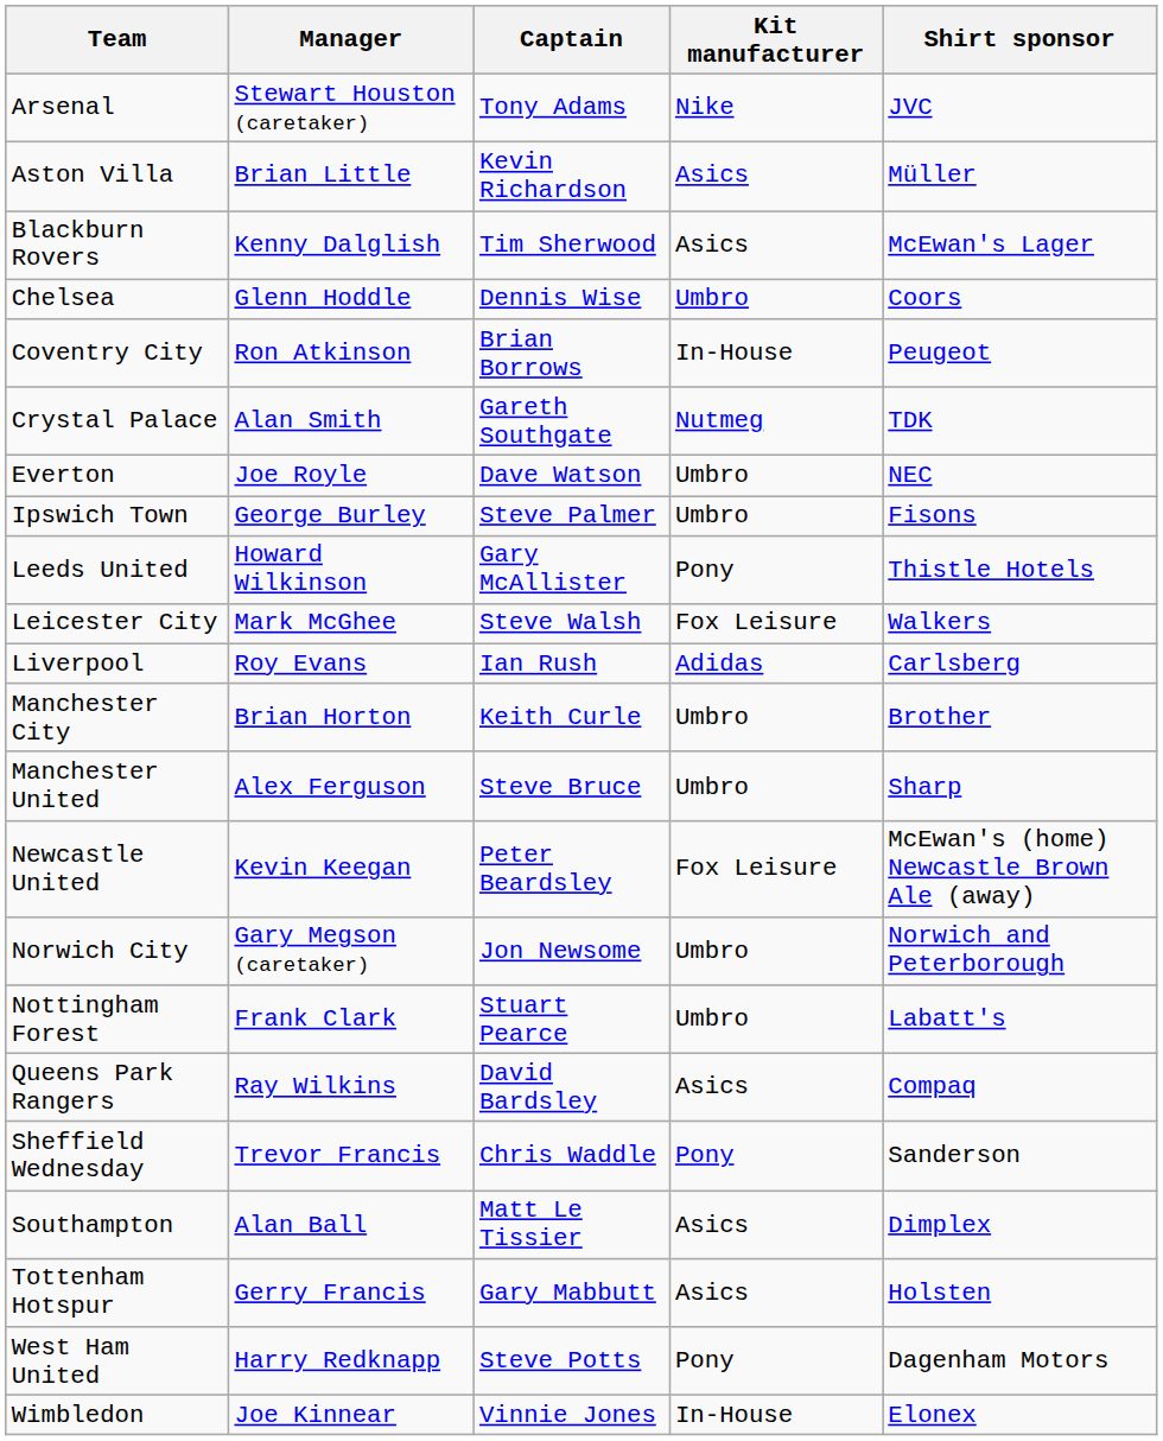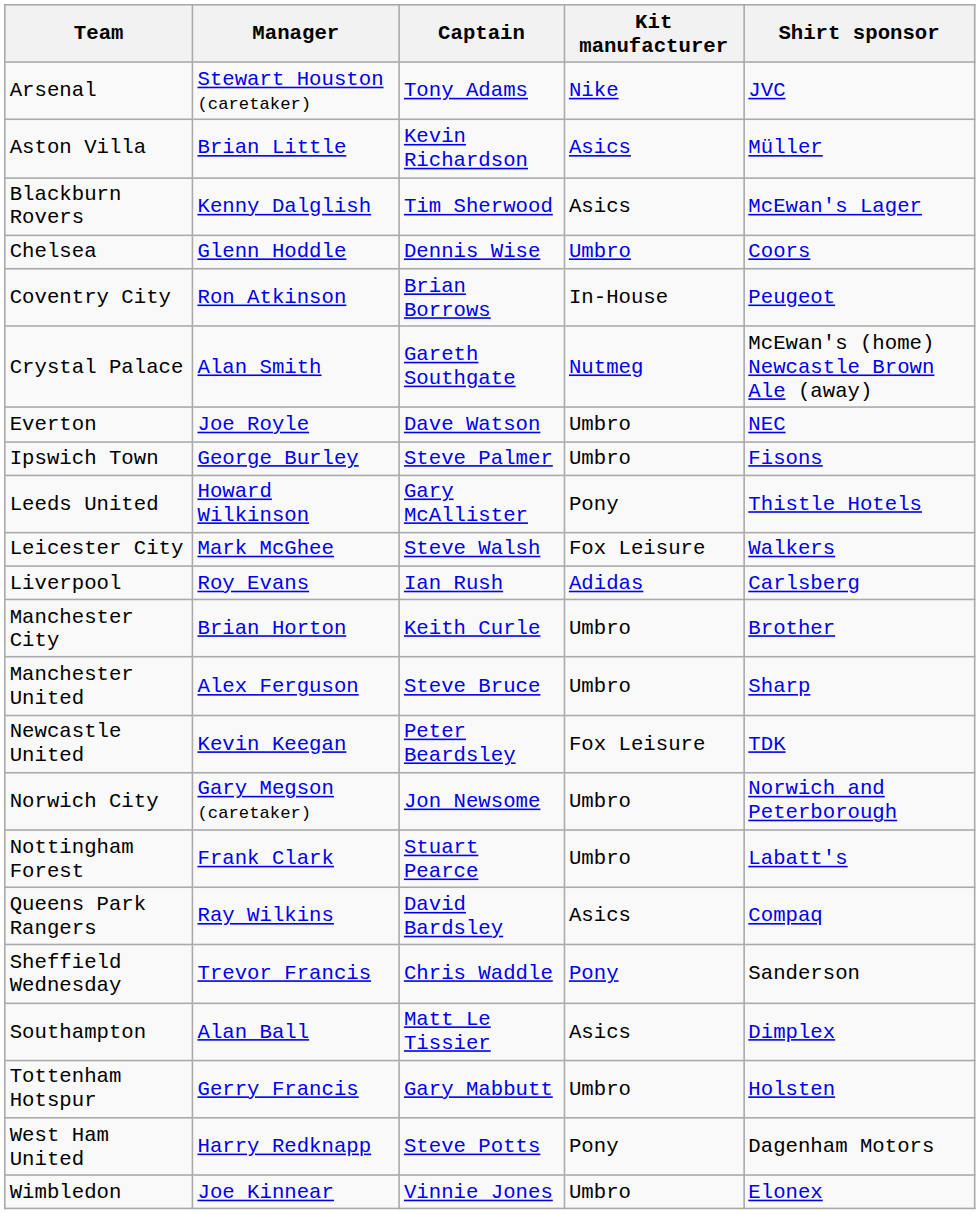Crystal Palace | Shirt sponsor: TDK -> McEwan's (home) Newcastle Brown Ale (away)
Newcastle United | Shirt sponsor: McEwan's (home) Newcastle Brown Ale (away) -> TDK
Tottenham Hotspur | Kit manufacturer: Asics -> Umbro
Wimbledon | Kit manufacturer: In-House -> Umbro
